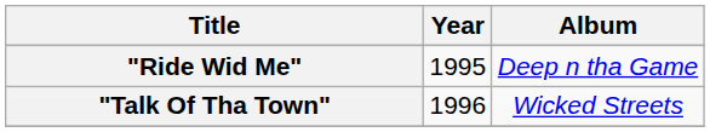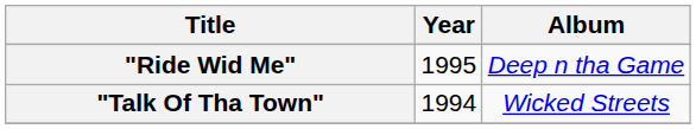"Talk Of Tha Town" | Year: 1996 -> 1994
